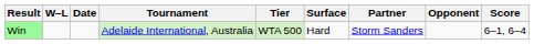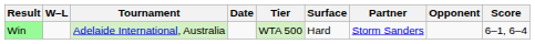columns swapped: Date <-> Tournament
